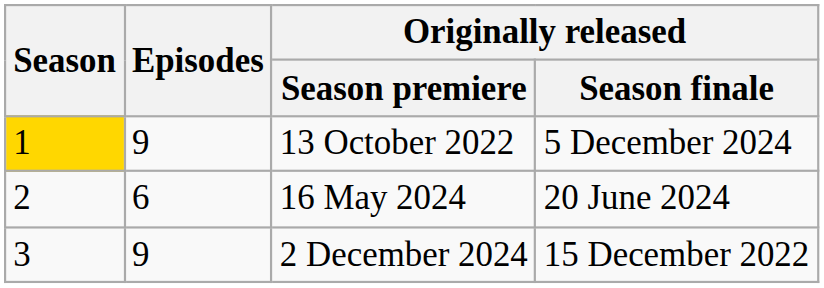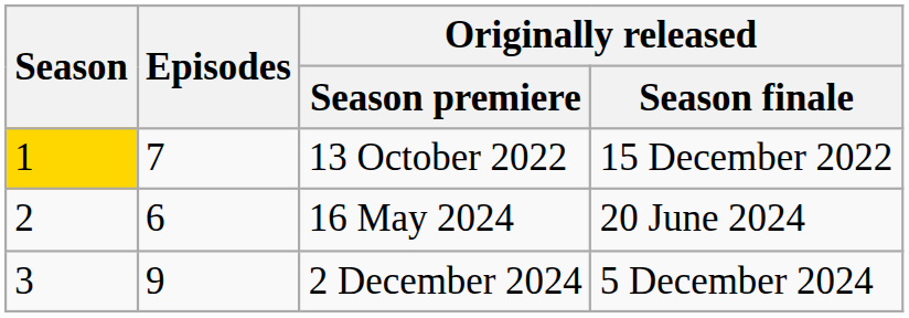13 October 2022 | Episodes: 9 -> 7
13 October 2022 | Originally released / Season finale: 5 December 2024 -> 15 December 2022
2 December 2024 | Originally released / Season finale: 15 December 2022 -> 5 December 2024
